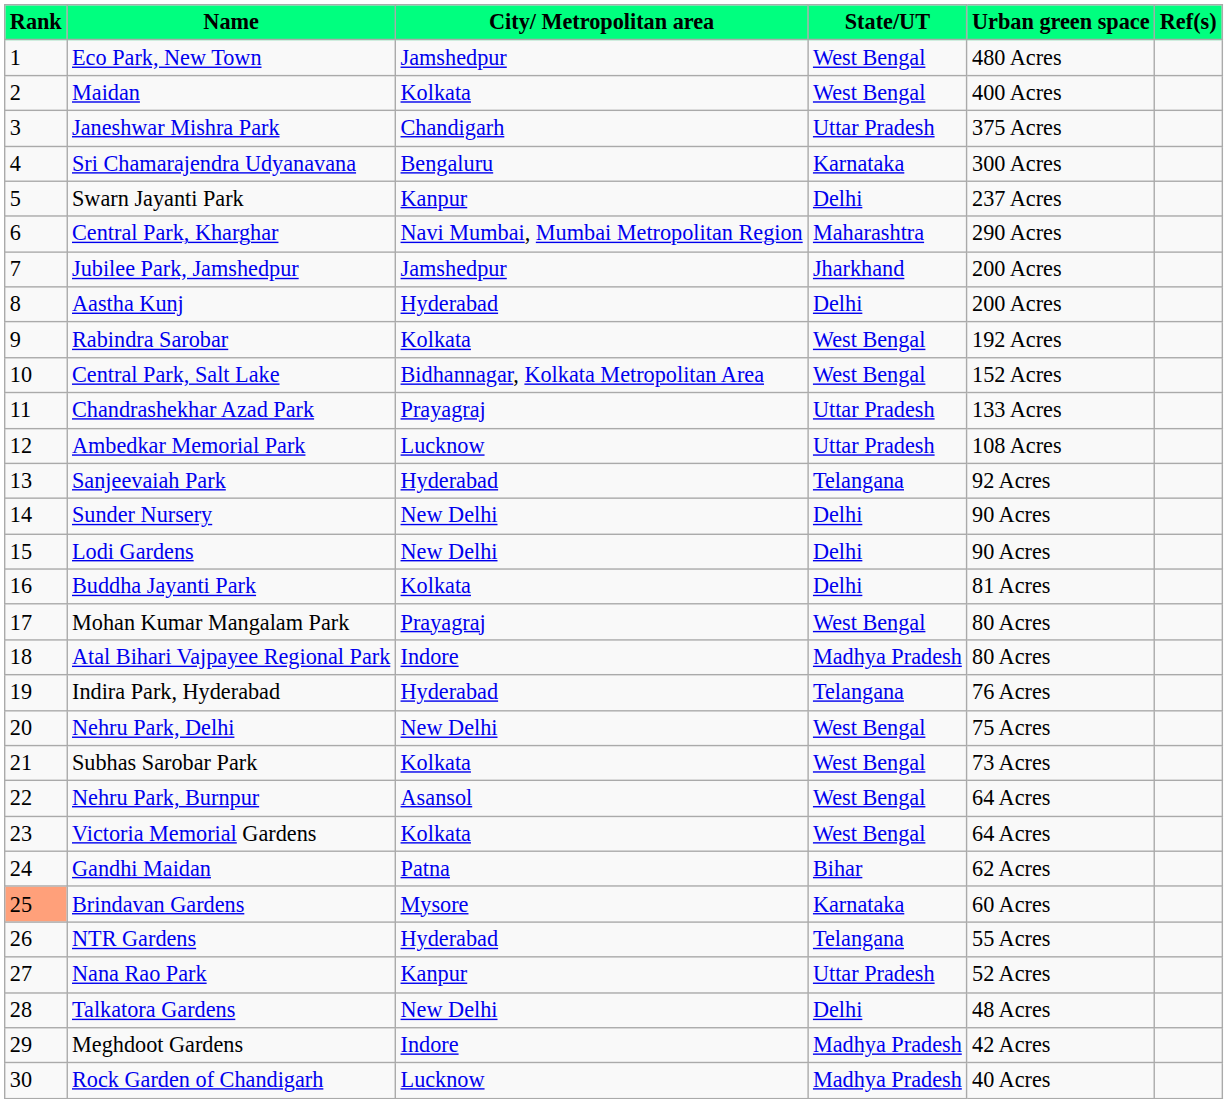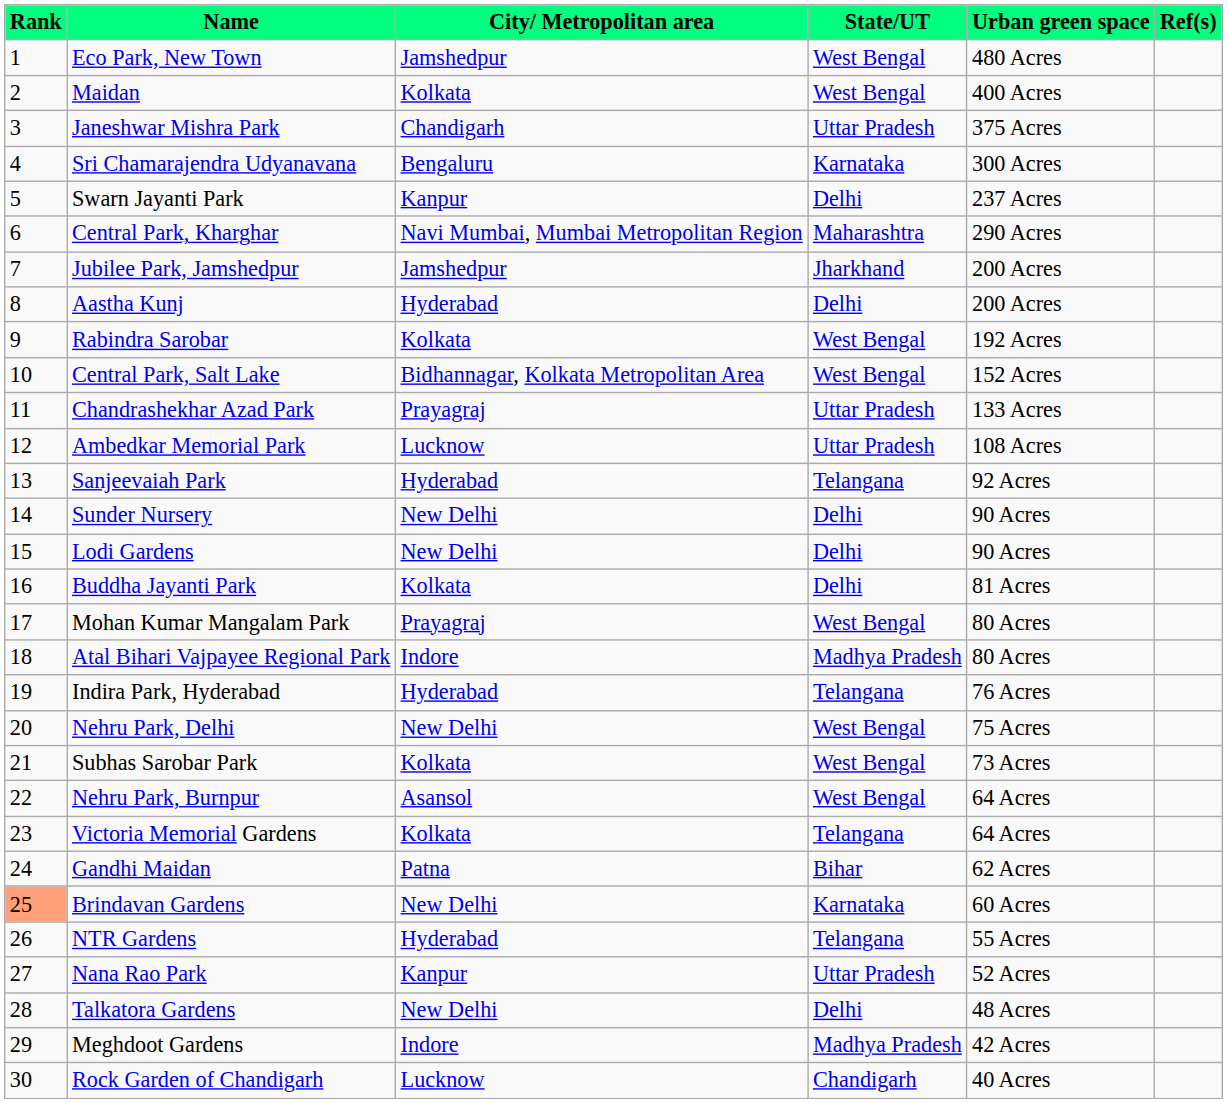Victoria Memorial Gardens | State/UT: West Bengal -> Telangana
Brindavan Gardens | City/ Metropolitan area: Mysore -> New Delhi
Rock Garden of Chandigarh | State/UT: Madhya Pradesh -> Chandigarh
